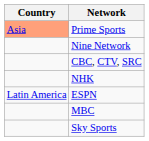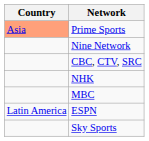rows swapped: ESPN <-> MBC
